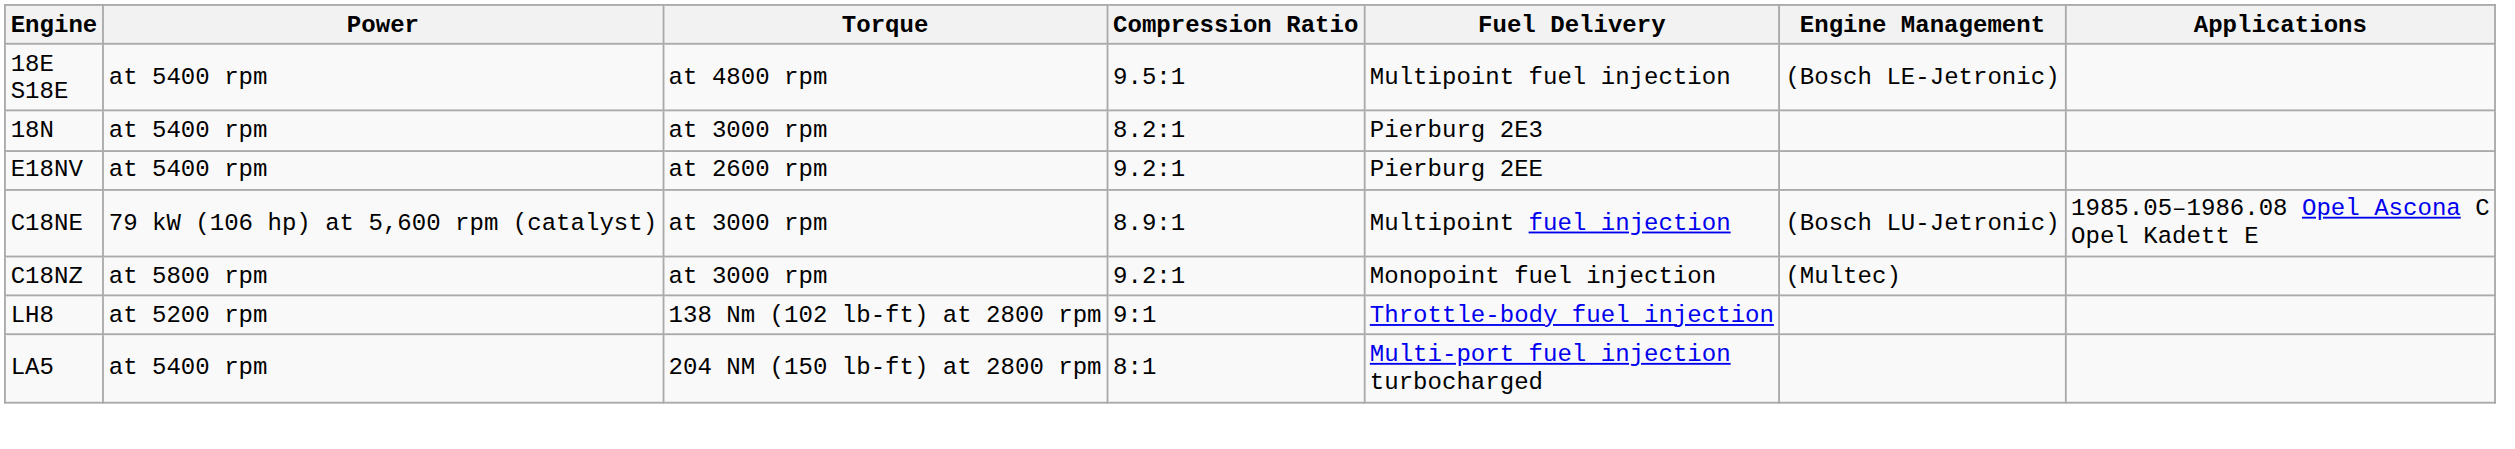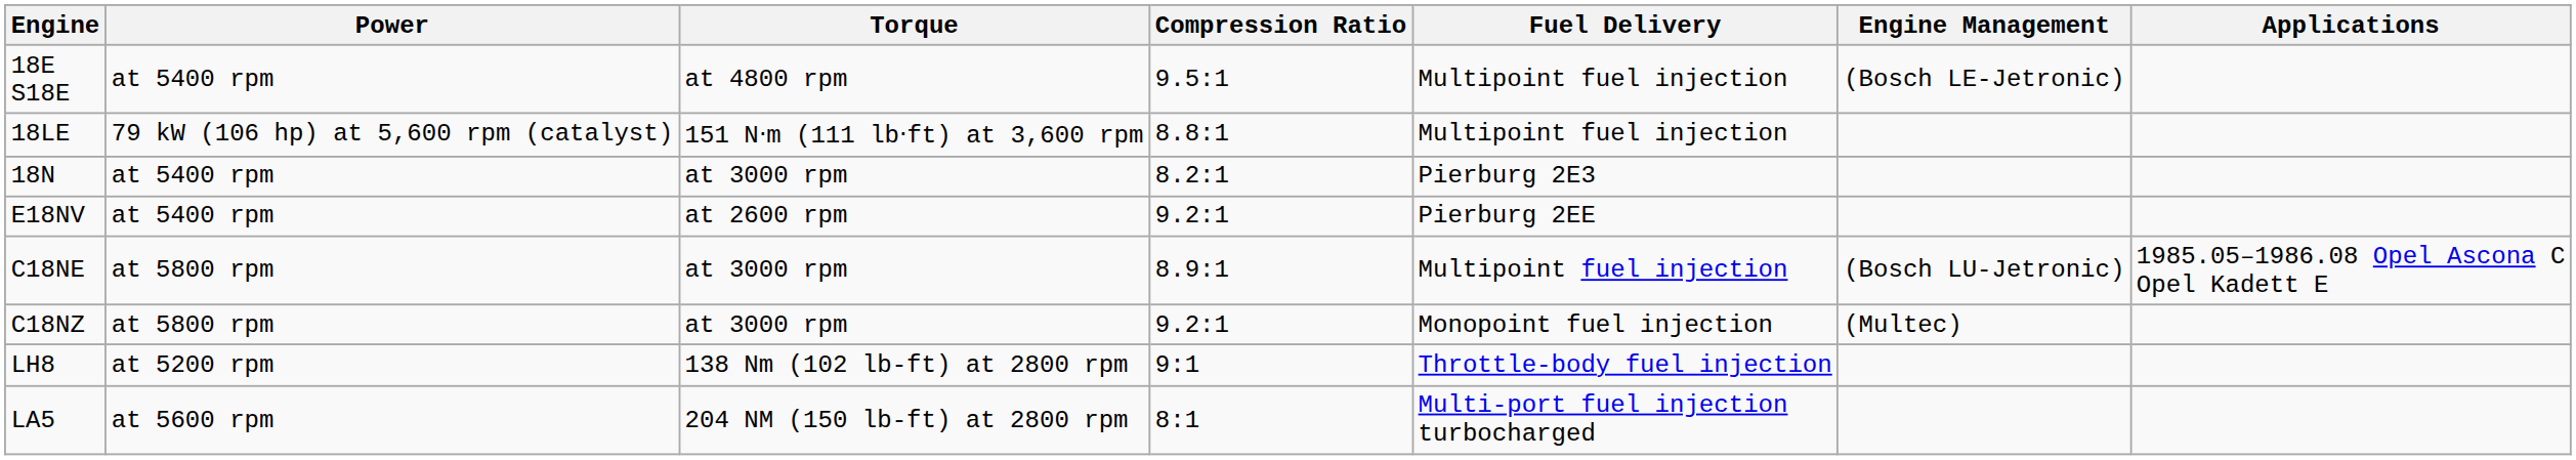+ row: 18LE | 79 kW (106 hp) at 5,600 rpm (catalyst) | 151 N⋅m (111 lb⋅ft) at 3,600 rpm | 8.8:1 | Multipoint fuel injection
C18NE | Power: 79 kW (106 hp) at 5,600 rpm (catalyst) -> at 5800 rpm
LA5 | Power: at 5400 rpm -> at 5600 rpm
